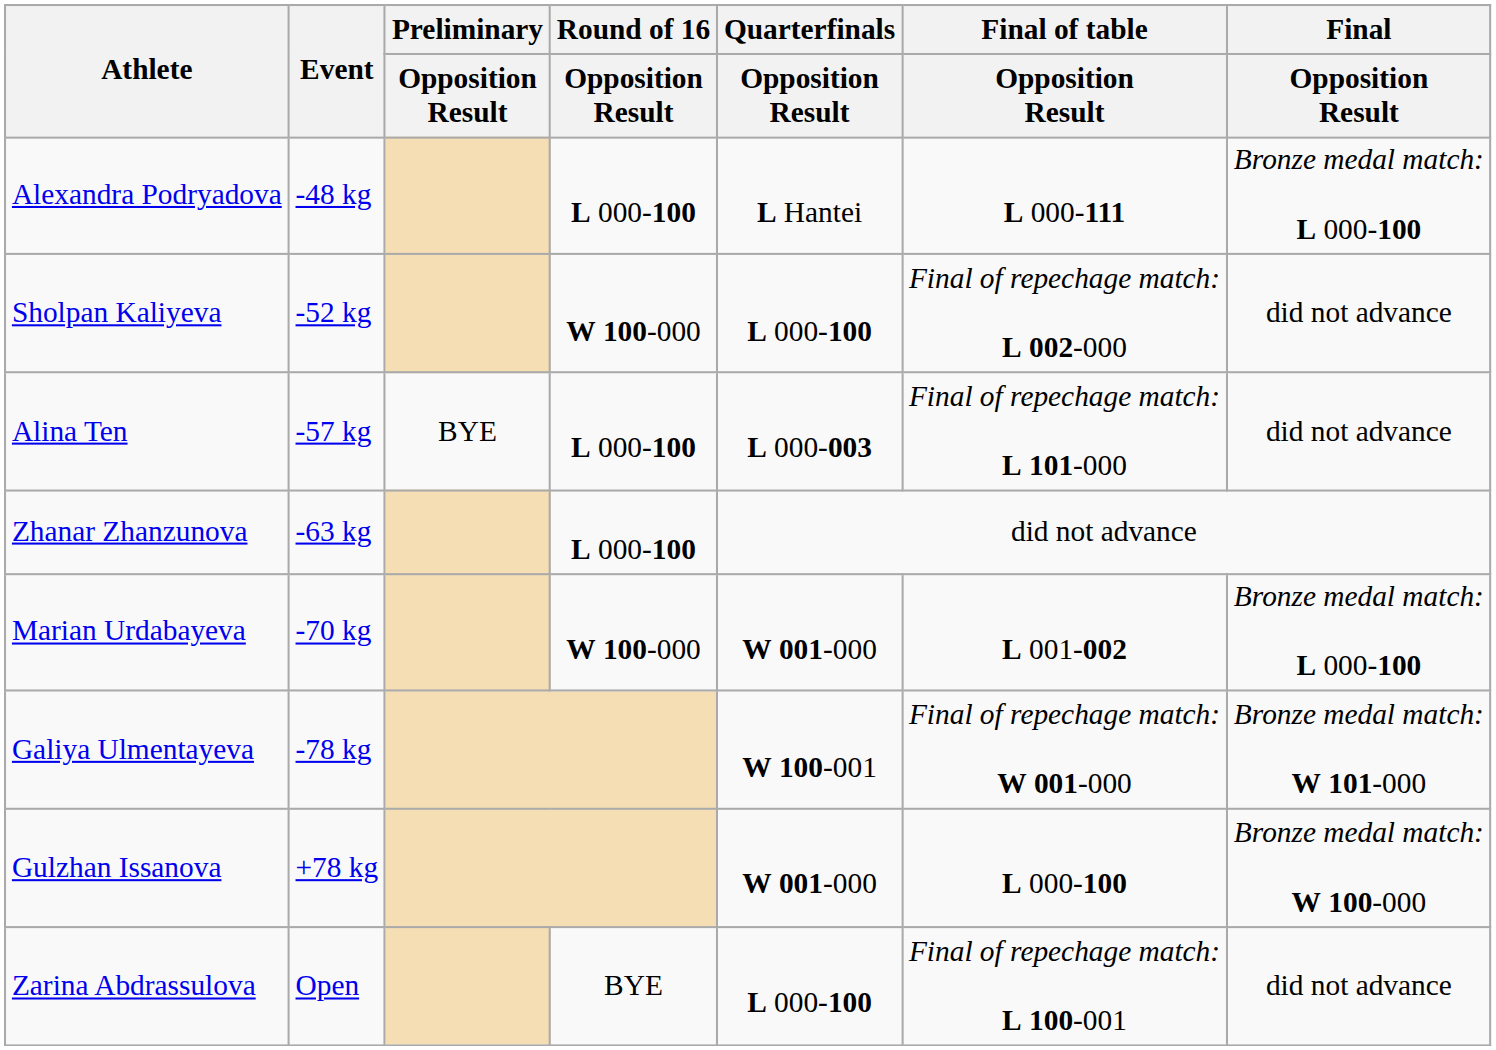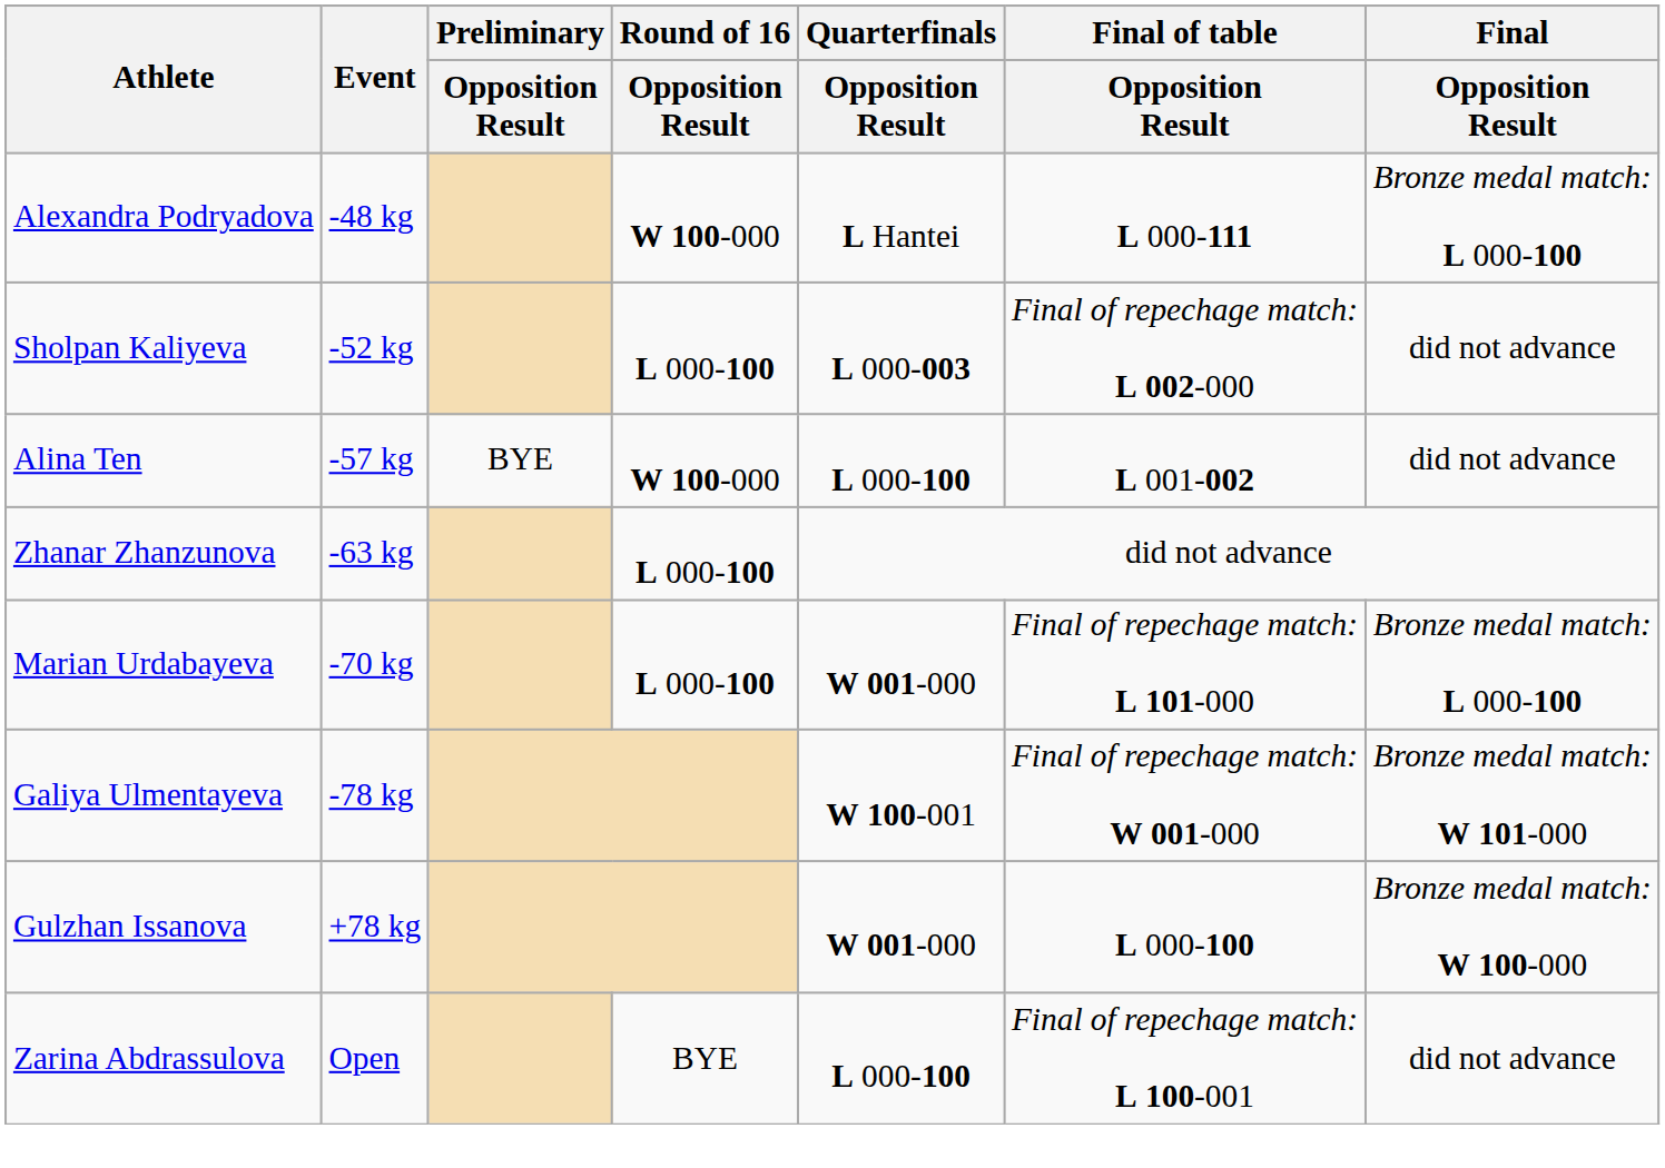Alexandra Podryadova | Round of 16 / Opposition Result: L 000-100 -> W 100-000
Sholpan Kaliyeva | Round of 16 / Opposition Result: W 100-000 -> L 000-100
Sholpan Kaliyeva | Quarterfinals / Opposition Result: L 000-100 -> L 000-003
Alina Ten | Round of 16 / Opposition Result: L 000-100 -> W 100-000
Alina Ten | Quarterfinals / Opposition Result: L 000-003 -> L 000-100
Alina Ten | Final of table / Opposition Result: Final of repechage match: L 101-000 -> L 001-002
Marian Urdabayeva | Round of 16 / Opposition Result: W 100-000 -> L 000-100
Marian Urdabayeva | Final of table / Opposition Result: L 001-002 -> Final of repechage match: L 101-000
